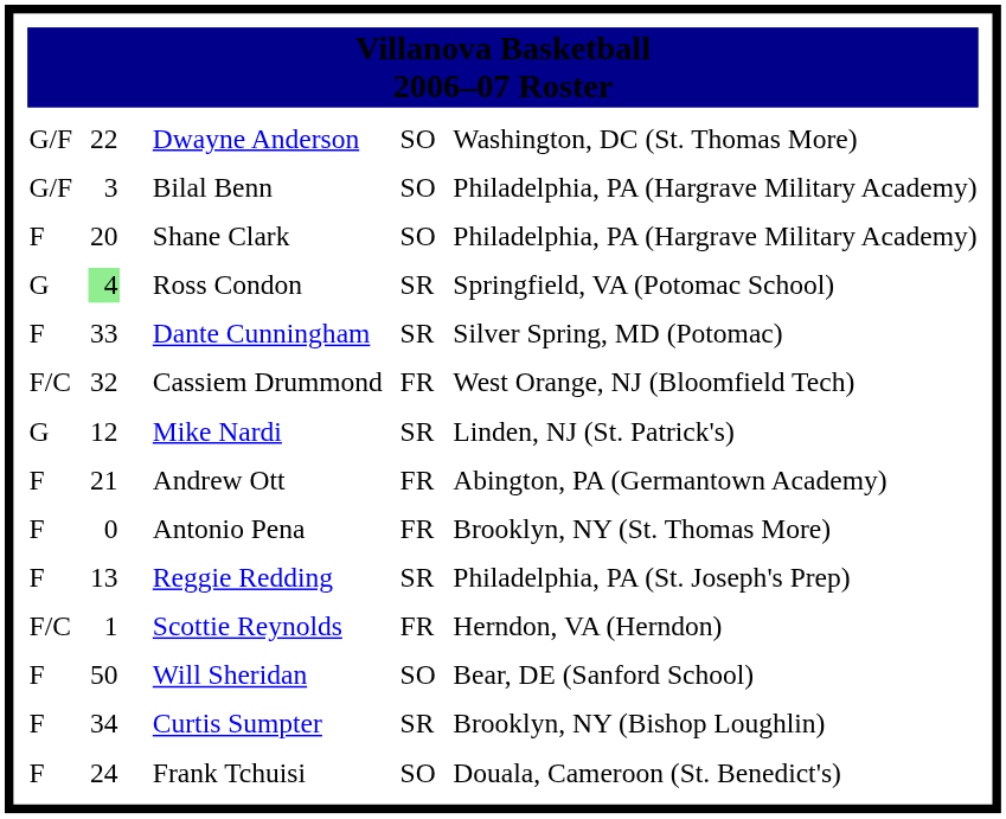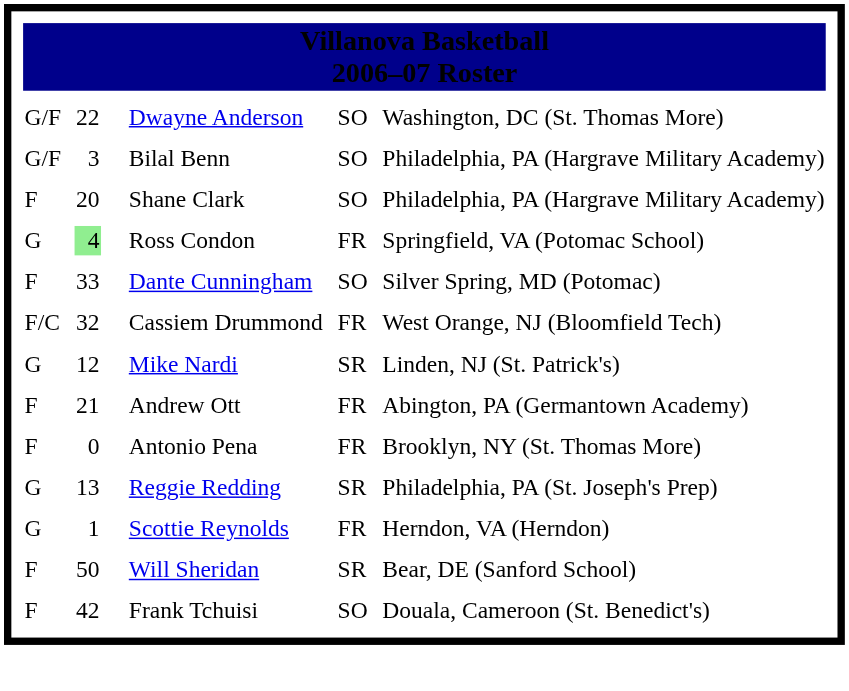Ross Condon | column 5: SR -> FR
Dante Cunningham | column 5: SR -> SO
Reggie Redding | column 1: F -> G
Scottie Reynolds | column 1: F/C -> G
Will Sheridan | column 5: SO -> SR
- row: F | 34 | Curtis Sumpter | SR | Brooklyn, NY (Bishop Loughlin)
Frank Tchuisi | column 2: 24 -> 42
